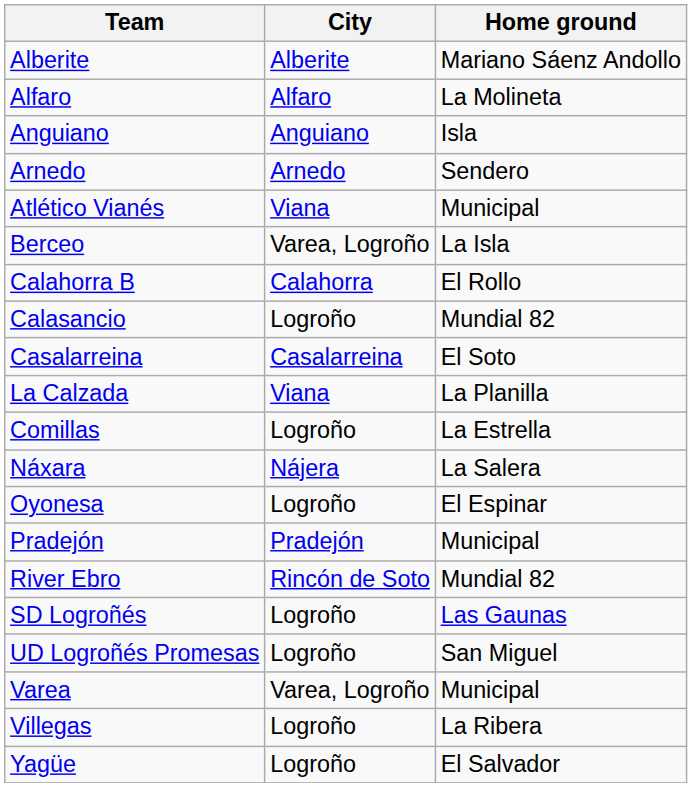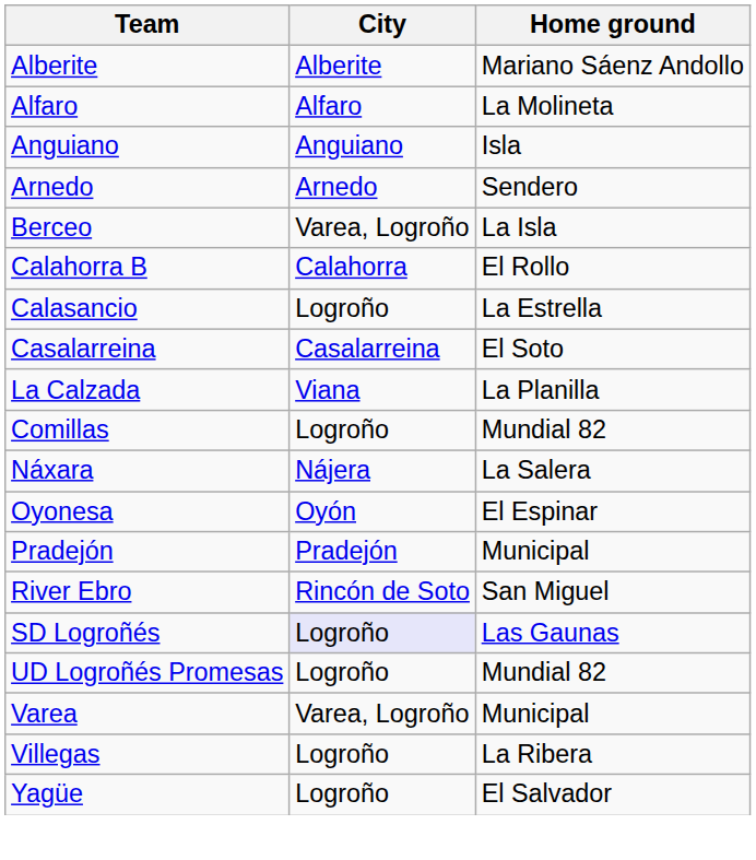- row: Atlético Vianés | Viana | Municipal
Calasancio | Home ground: Mundial 82 -> La Estrella
Comillas | Home ground: La Estrella -> Mundial 82
Oyonesa | City: Logroño -> Oyón
River Ebro | Home ground: Mundial 82 -> San Miguel
SD Logroñés | City: no background -> lavender background
UD Logroñés Promesas | Home ground: San Miguel -> Mundial 82
